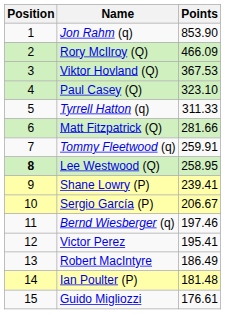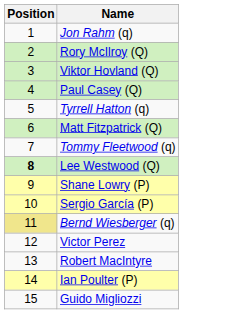- column: Points | 853.90 | 466.09 | 367.53 | 323.10 | 311.33 | 281.66 | 259.91 | 258.95 | 239.41 | 206.67 | 197.46 | 195.41 | 186.49 | 181.48 | 176.61
Bernd Wiesberger (q) | Position: no background -> khaki background
